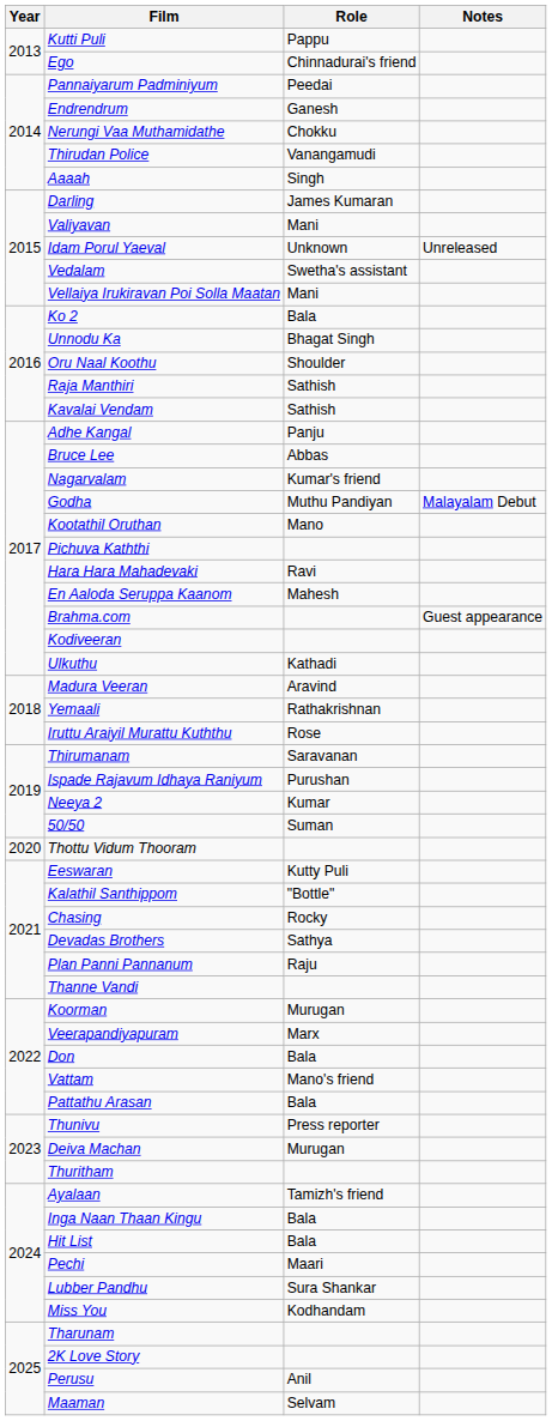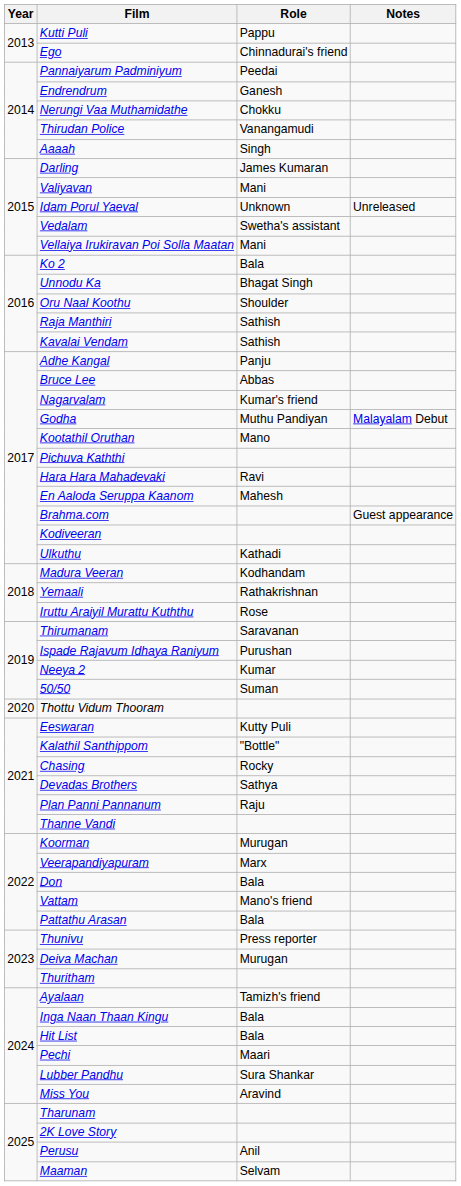Madura Veeran | Role: Aravind -> Kodhandam
Miss You | Role: Kodhandam -> Aravind
